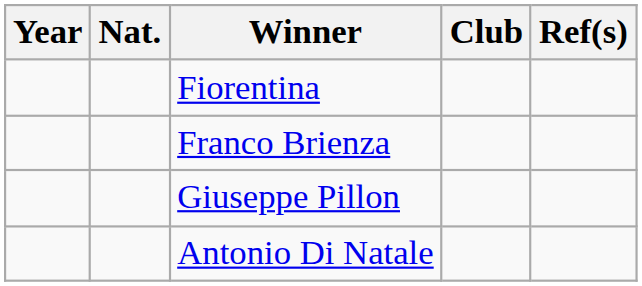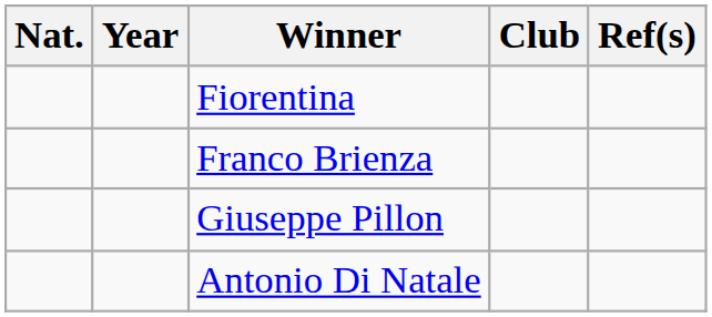columns swapped: Year <-> Nat.
